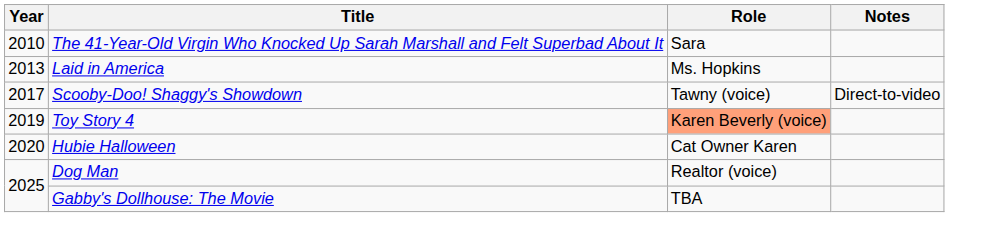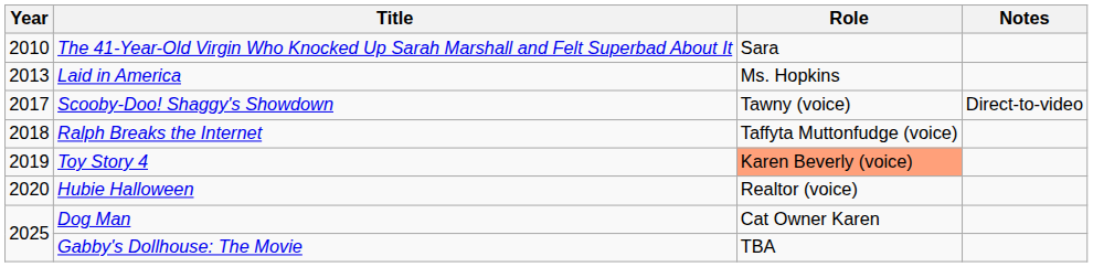+ row: 2018 | Ralph Breaks the Internet | Taffyta Muttonfudge (voice)
Hubie Halloween | Role: Cat Owner Karen -> Realtor (voice)
Dog Man | Role: Realtor (voice) -> Cat Owner Karen
